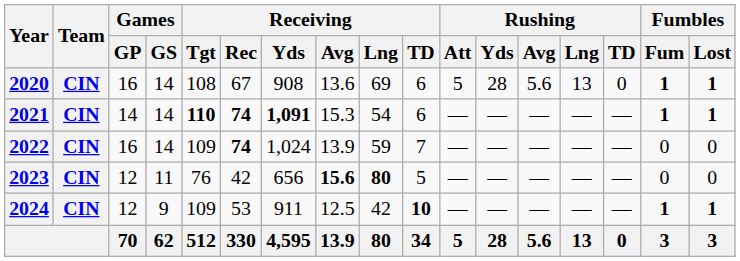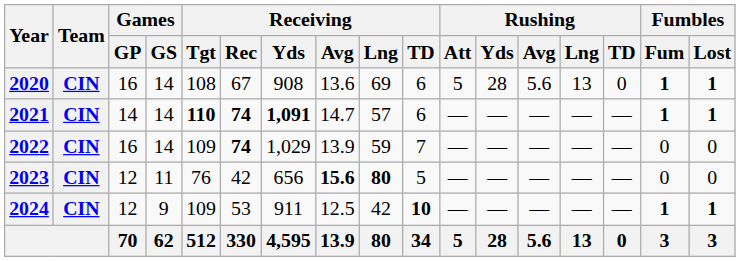2021 | Receiving / Avg: 15.3 -> 14.7
2021 | Receiving / Lng: 54 -> 57
2022 | Receiving / Yds: 1,024 -> 1,029
